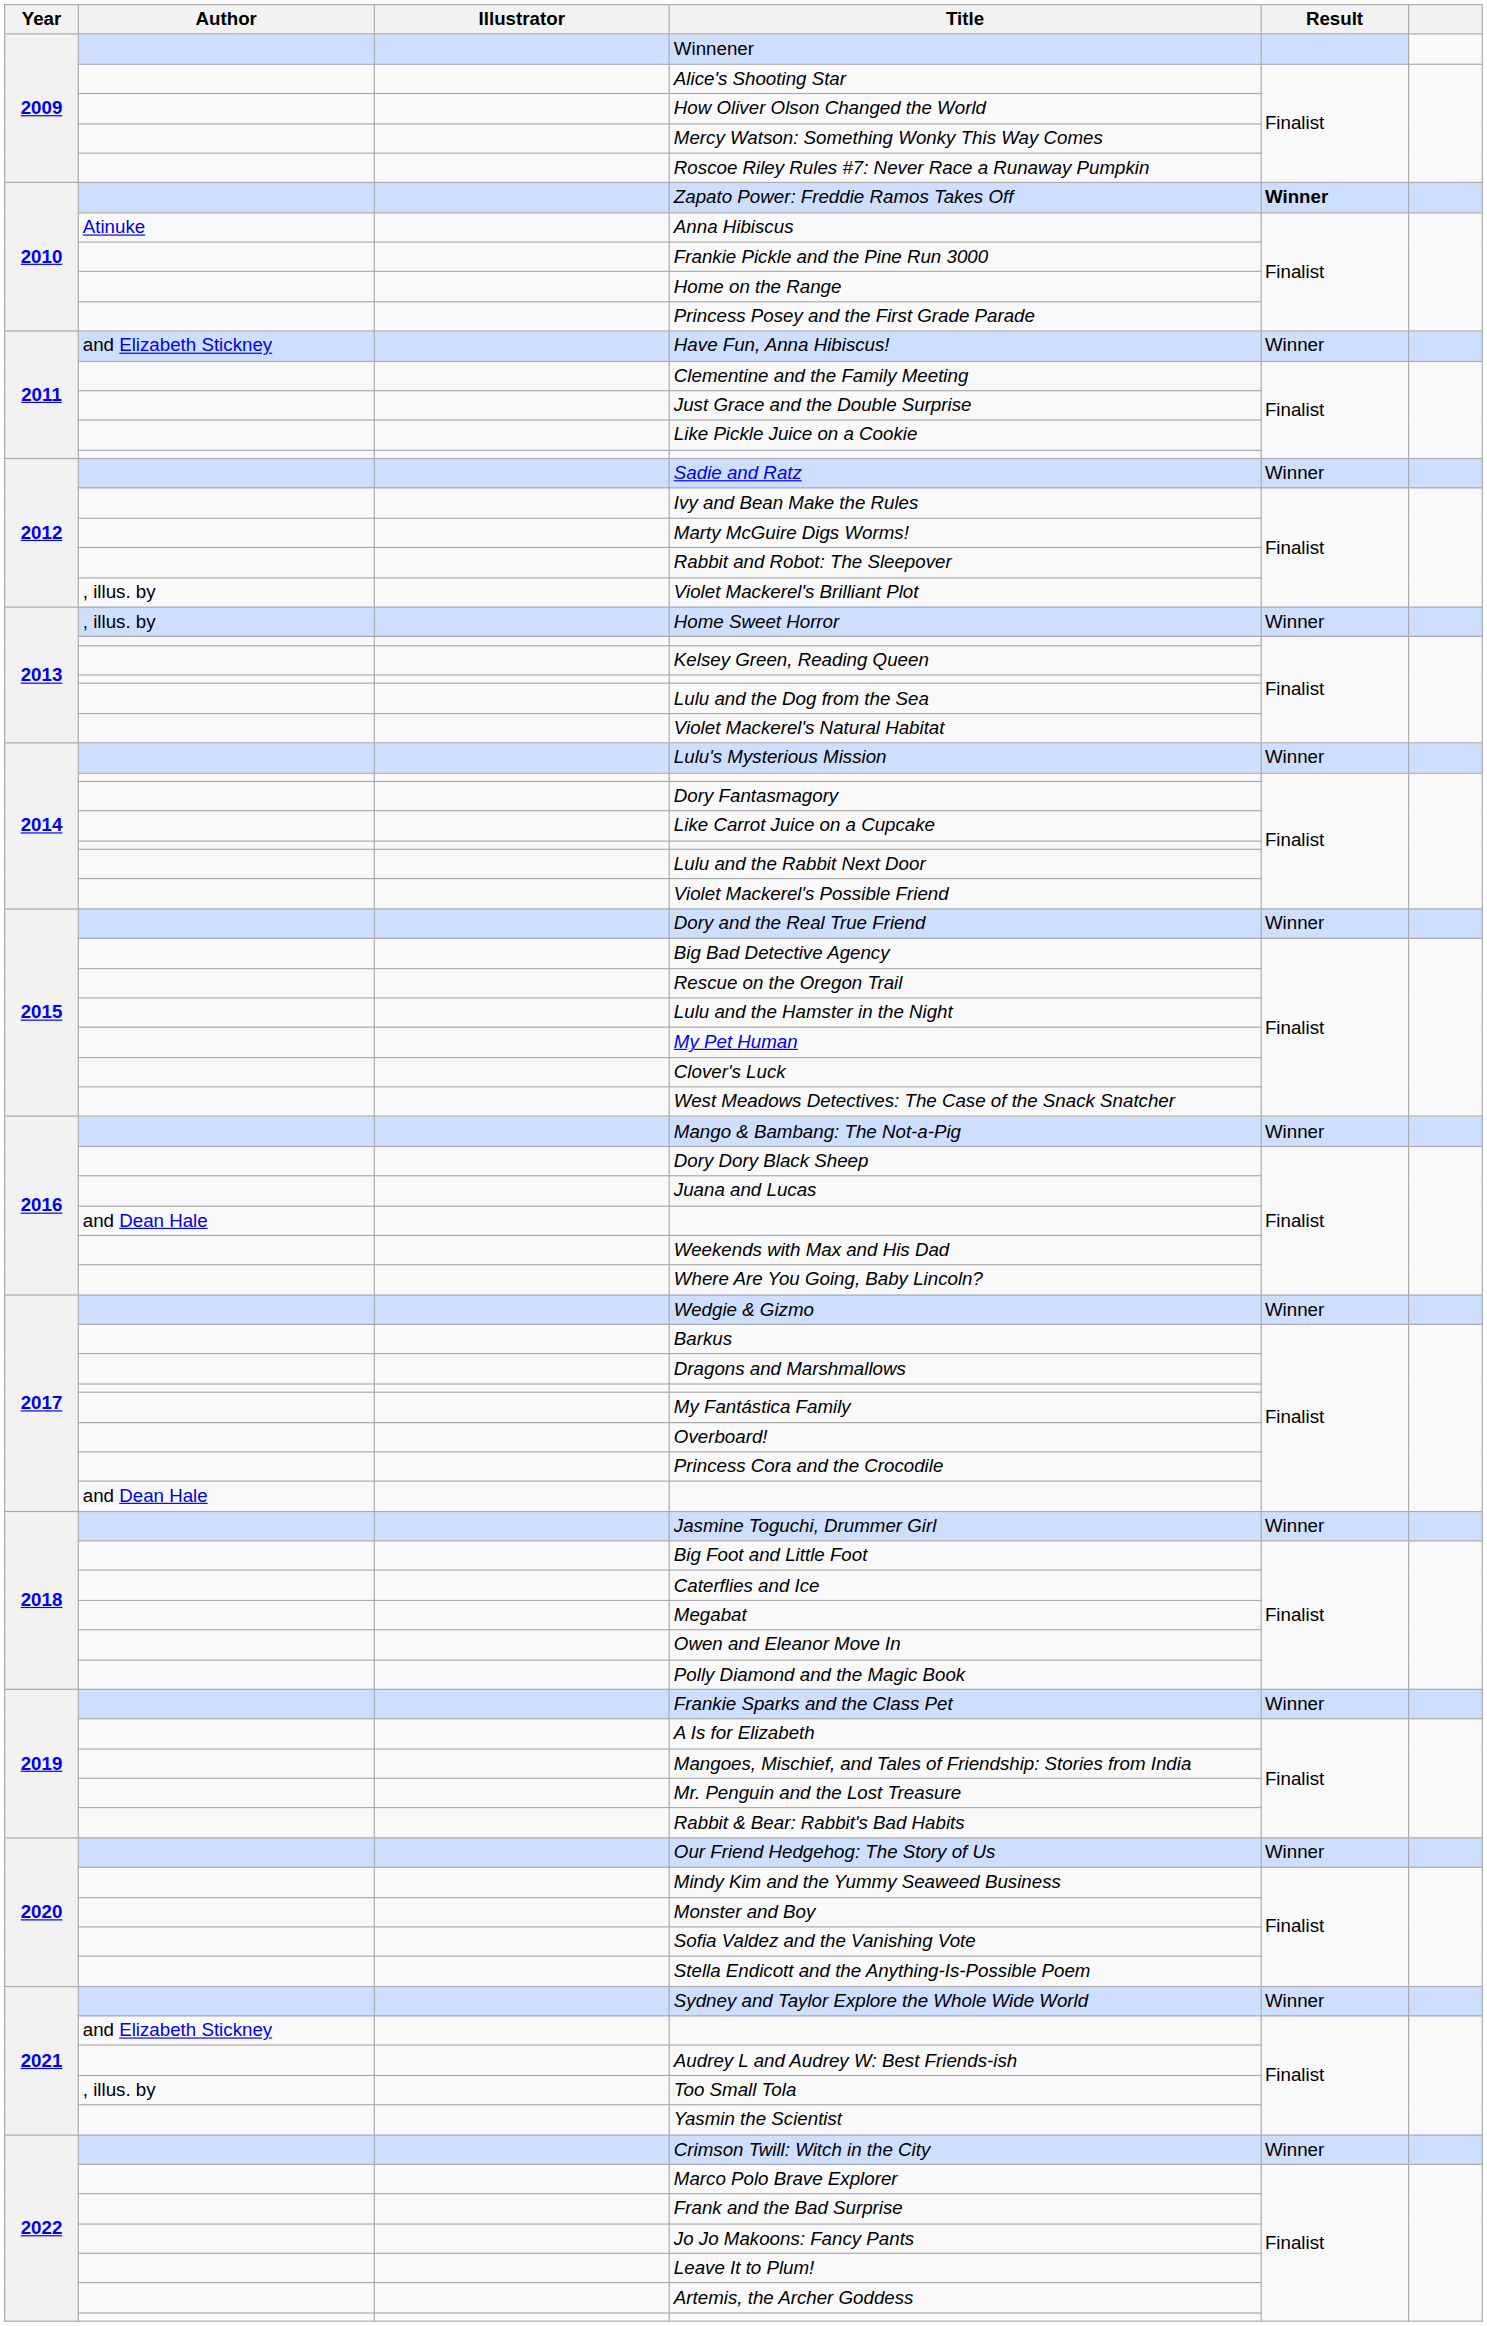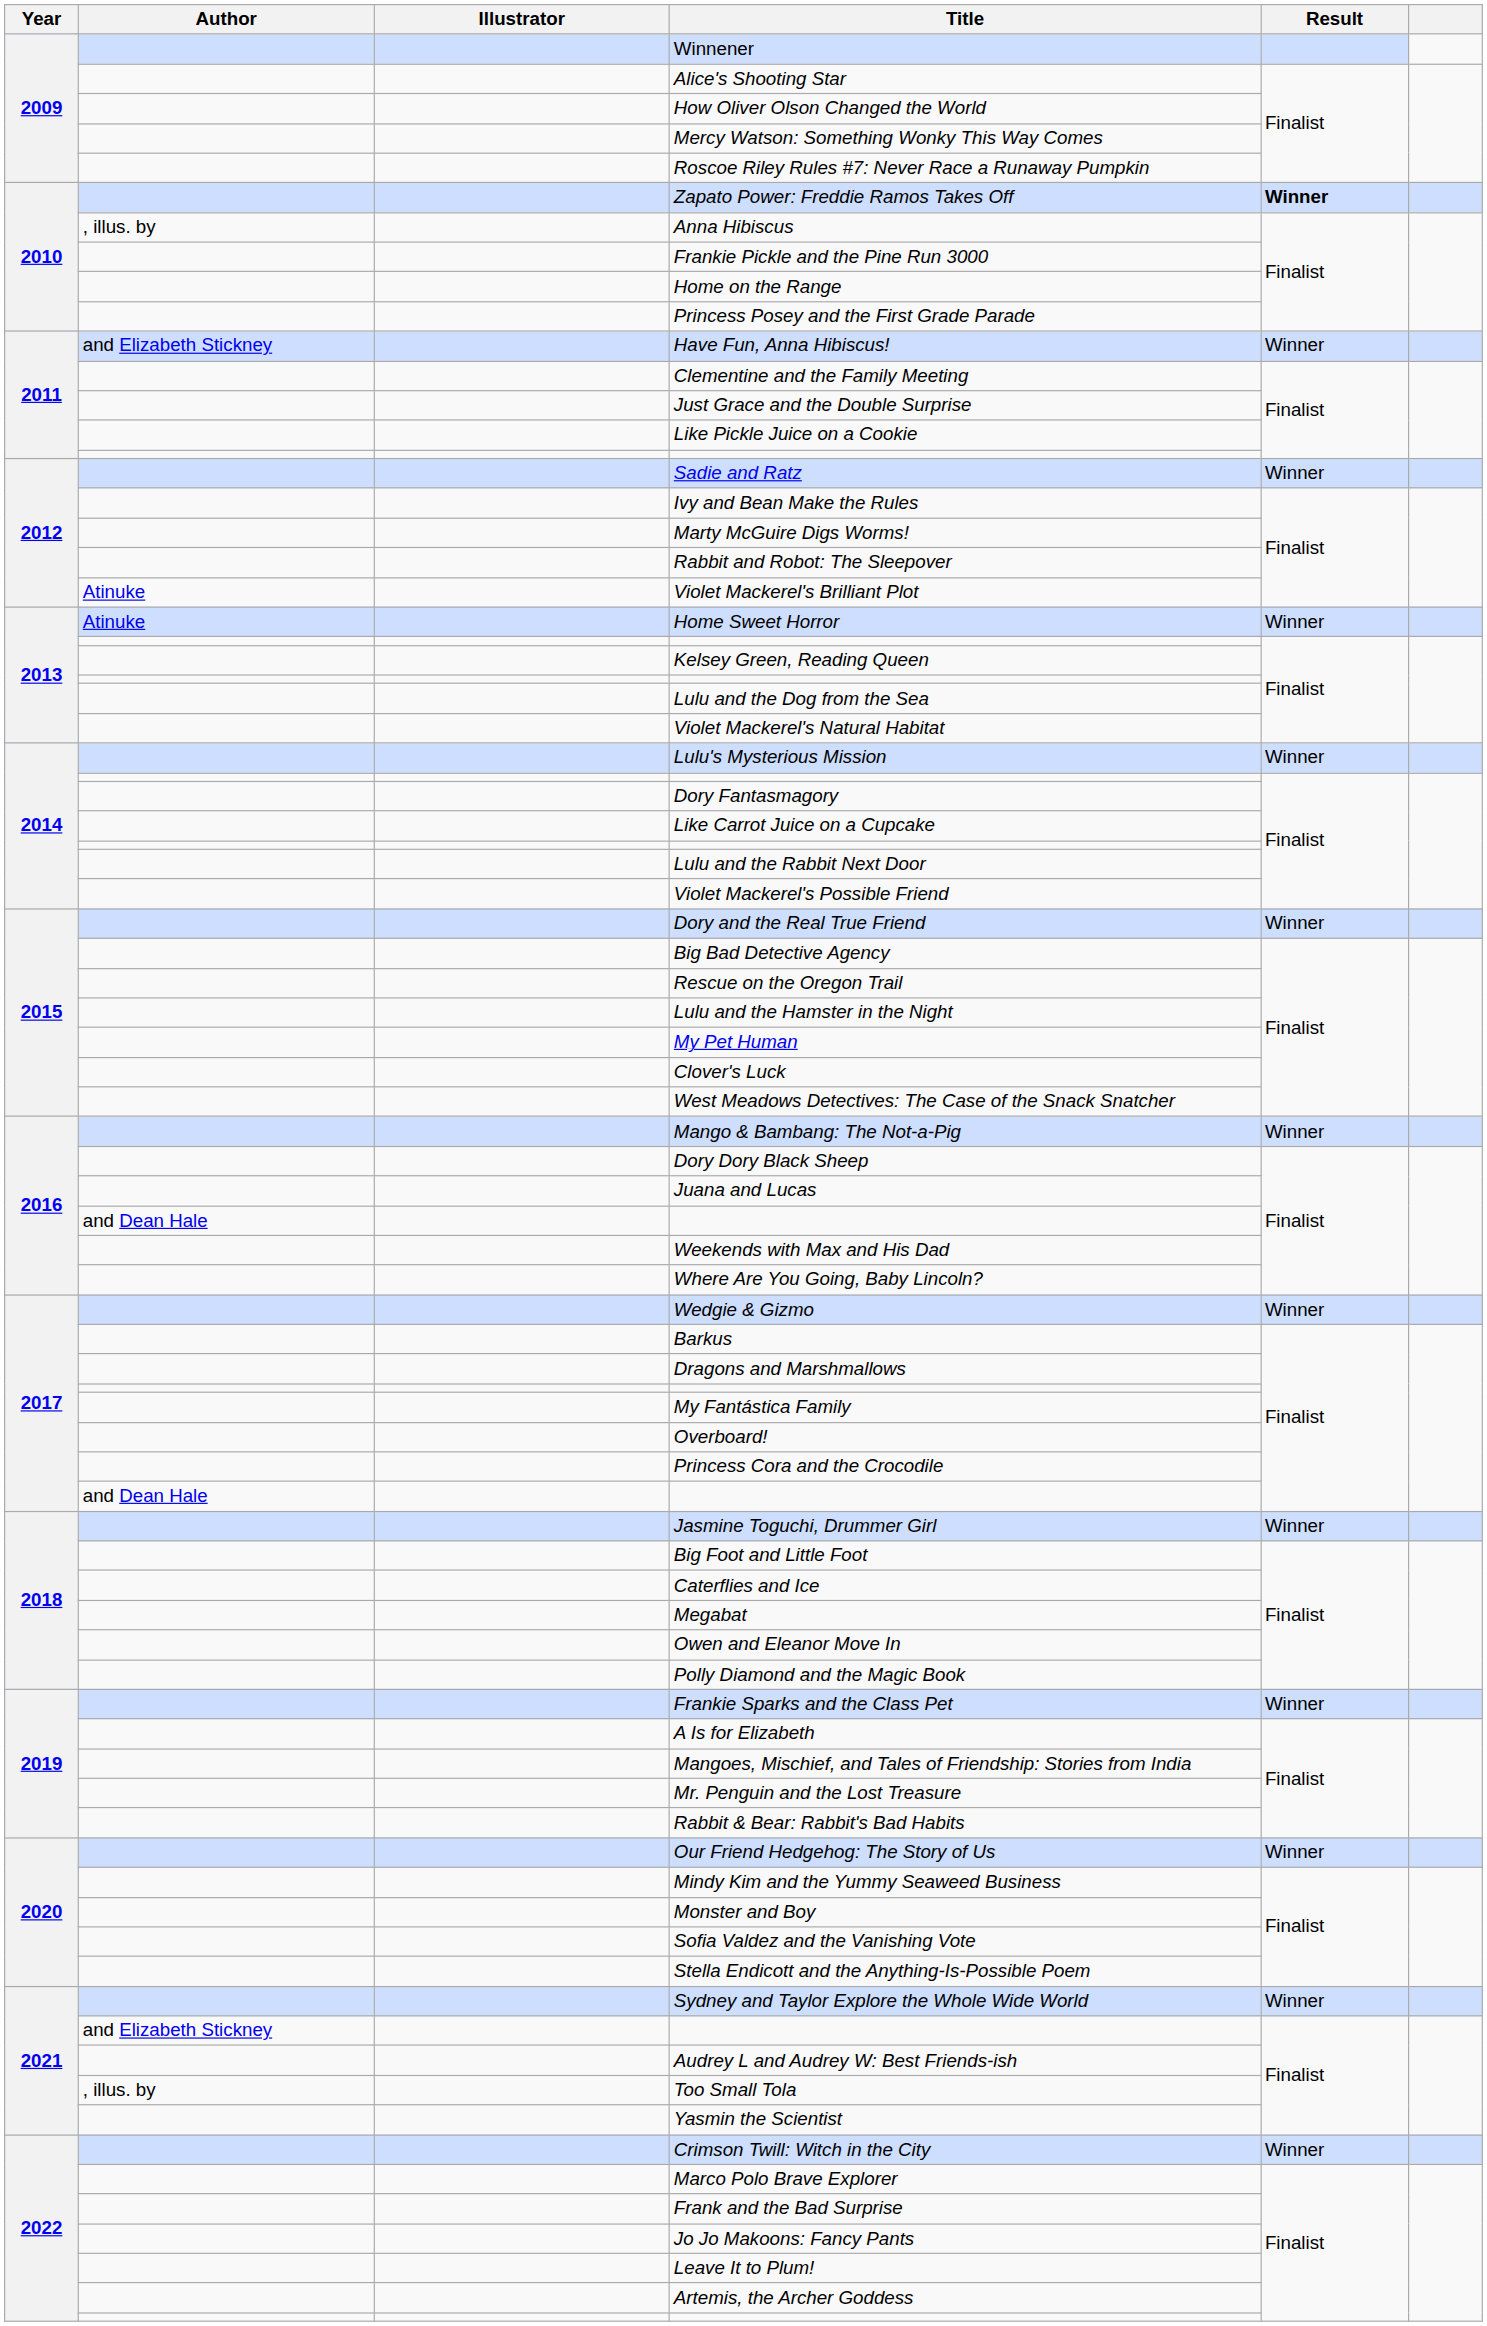Anna Hibiscus | Author: Atinuke -> , illus. by
Violet Mackerel's Brilliant Plot | Author: , illus. by -> Atinuke
Home Sweet Horror | Author: , illus. by -> Atinuke
